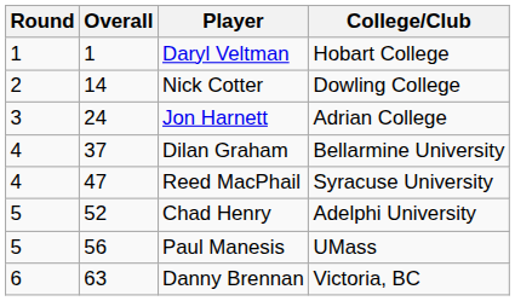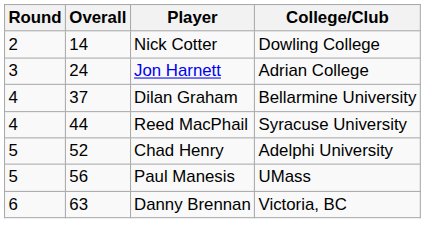- row: 1 | 1 | Daryl Veltman | Hobart College
Reed MacPhail | Overall: 47 -> 44
